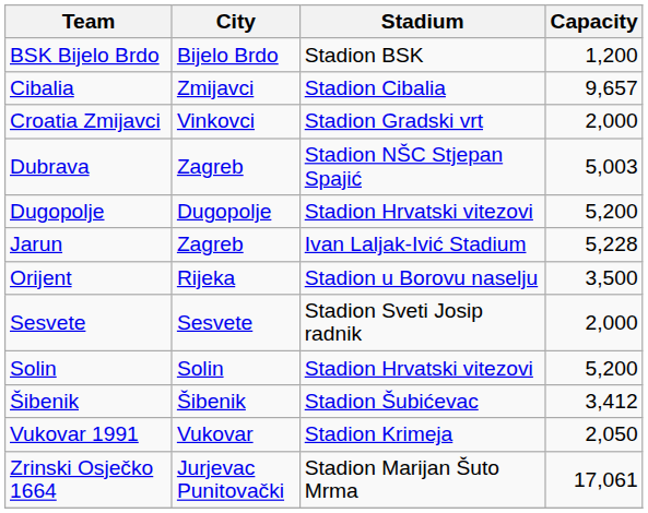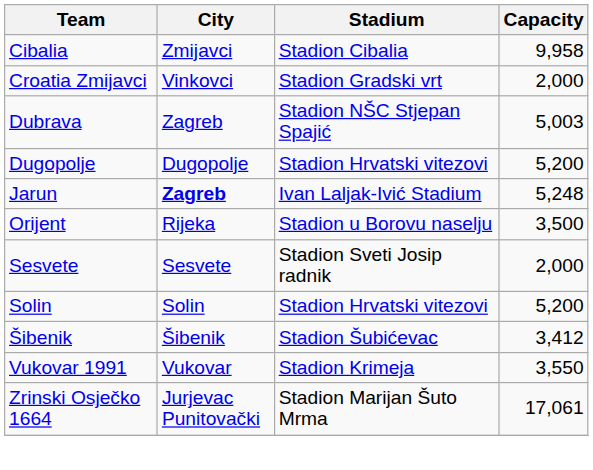- row: BSK Bijelo Brdo | Bijelo Brdo | Stadion BSK | 1,200
Cibalia | Capacity: 9,657 -> 9,958
Jarun | City: normal -> bold
Jarun | Capacity: 5,228 -> 5,248
Vukovar 1991 | Capacity: 2,050 -> 3,550
